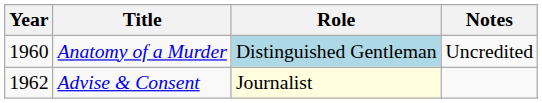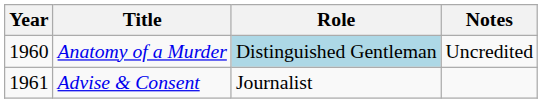Advise & Consent | Year: 1962 -> 1961
Advise & Consent | Role: lightyellow background -> no background
